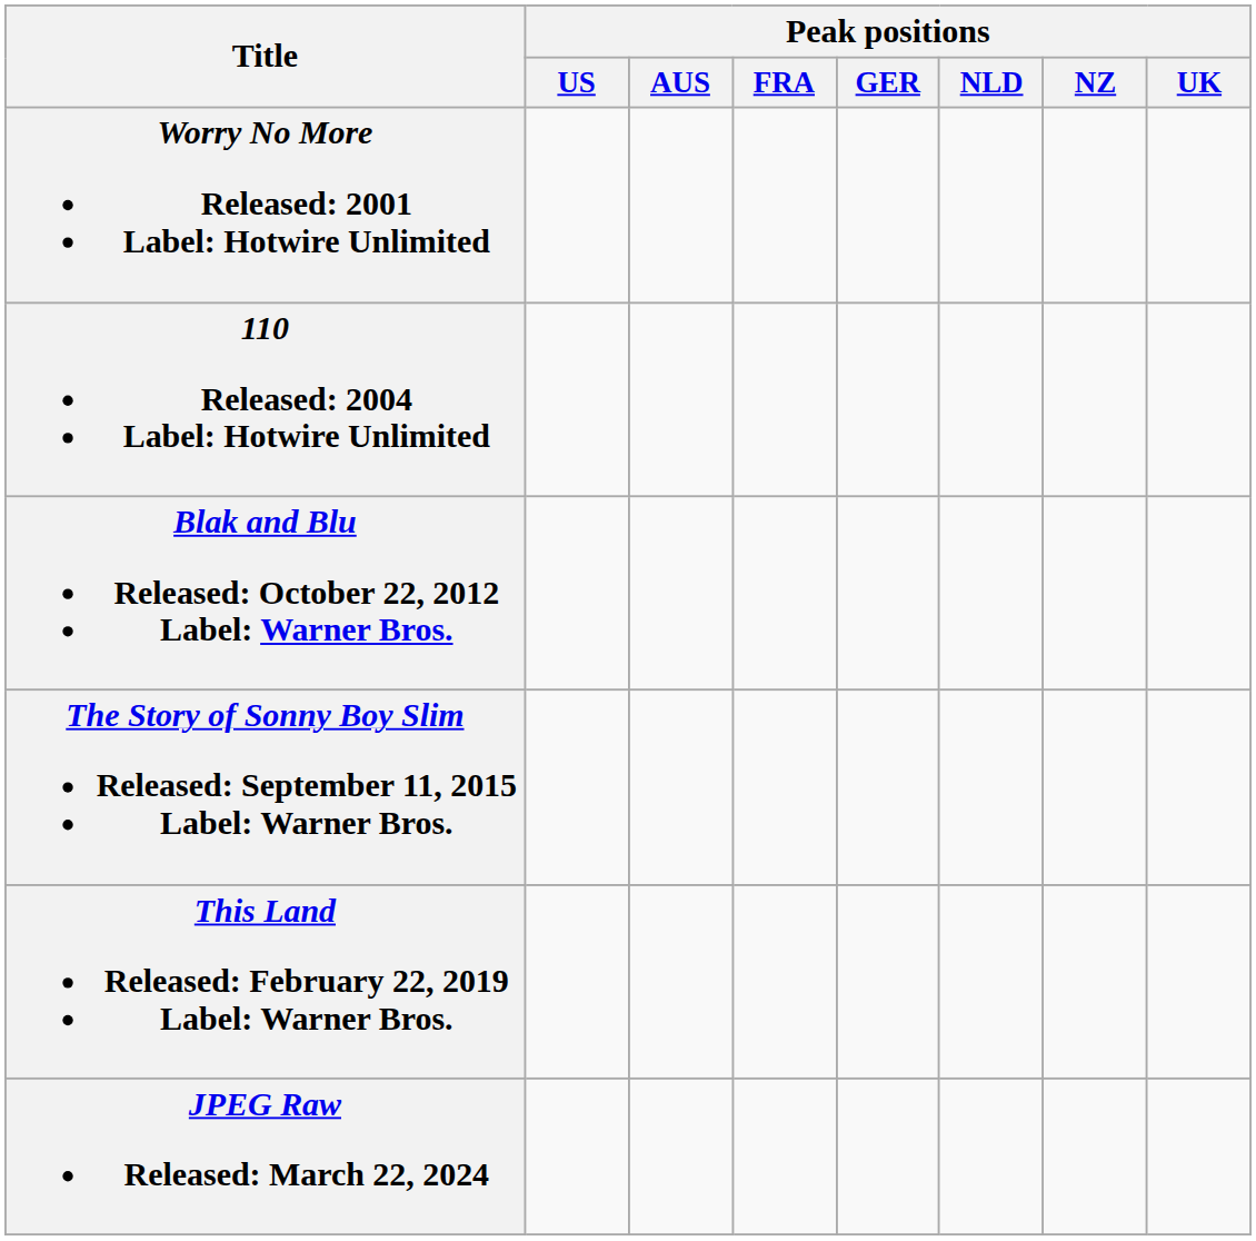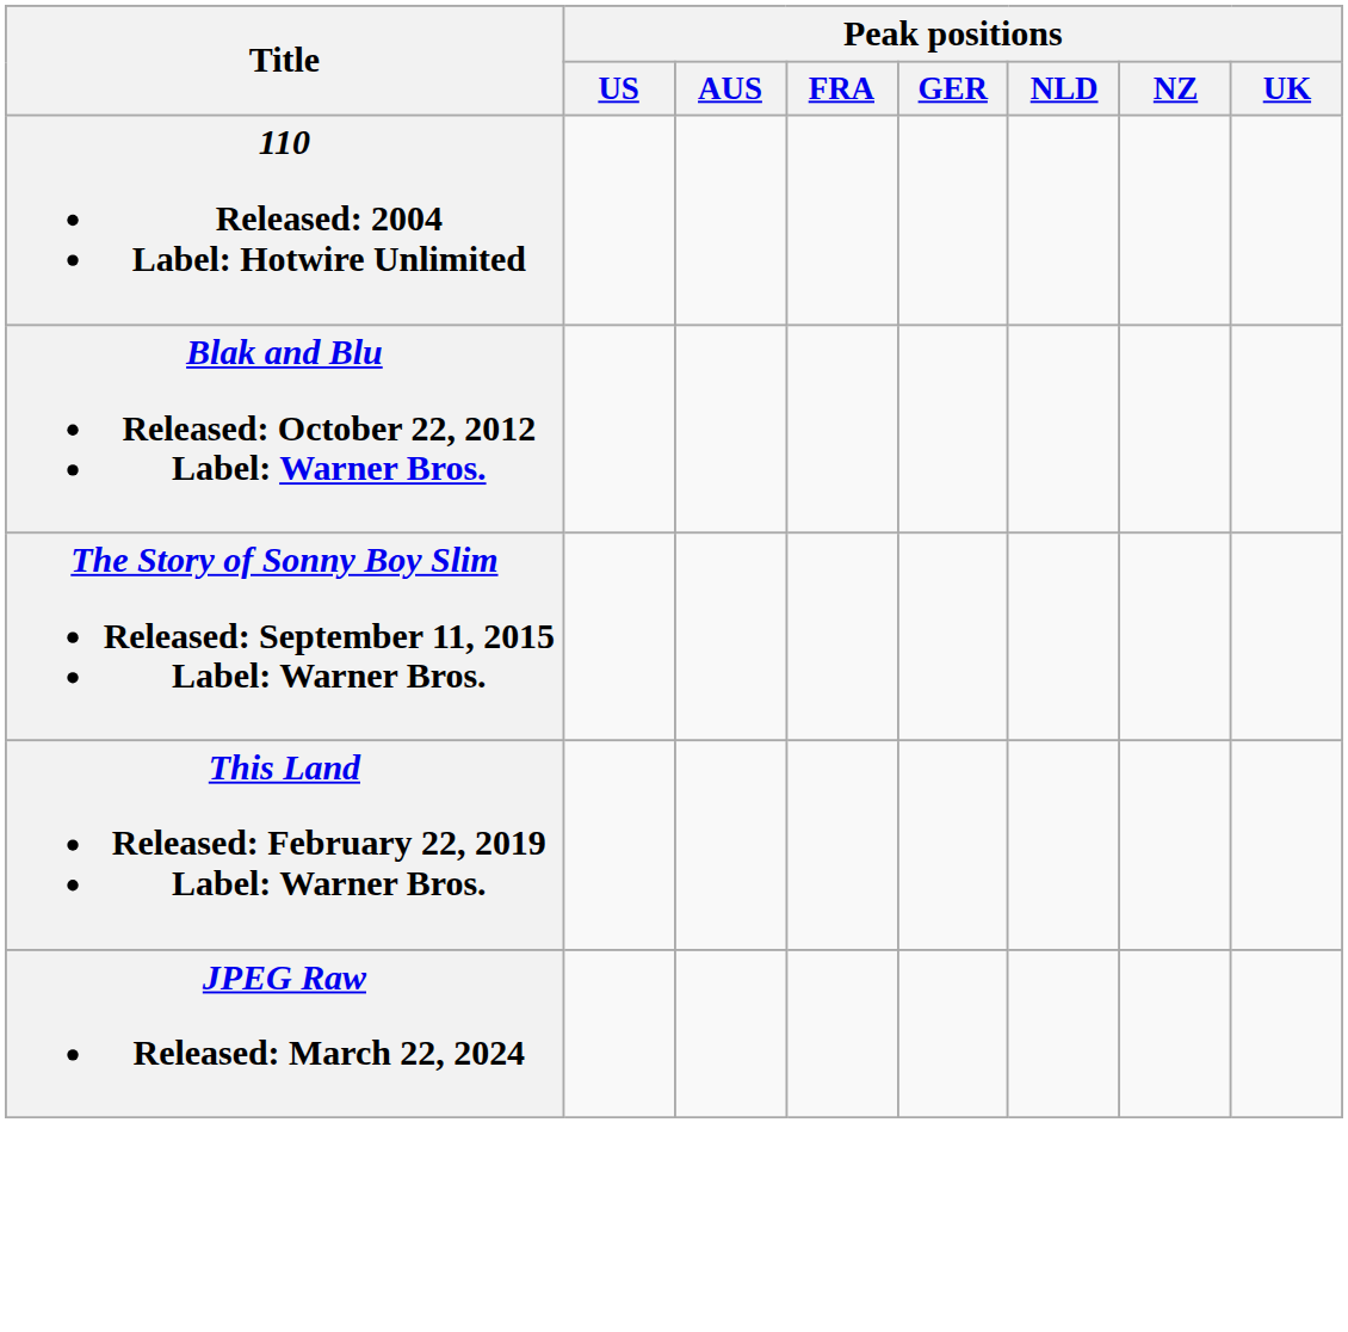- row: Worry No More Released: 2001 Label: Hotwire Unlimited
